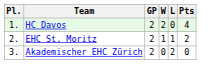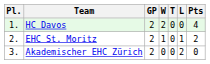+ column: T | 0 | 0 | 0
